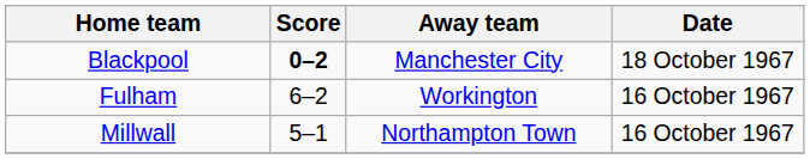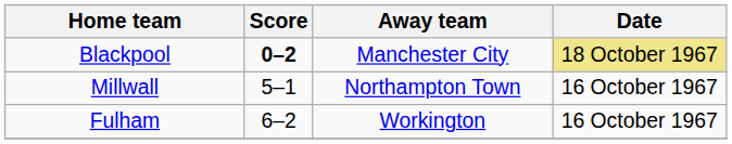Blackpool | Date: no background -> khaki background
rows swapped: Fulham <-> Millwall
